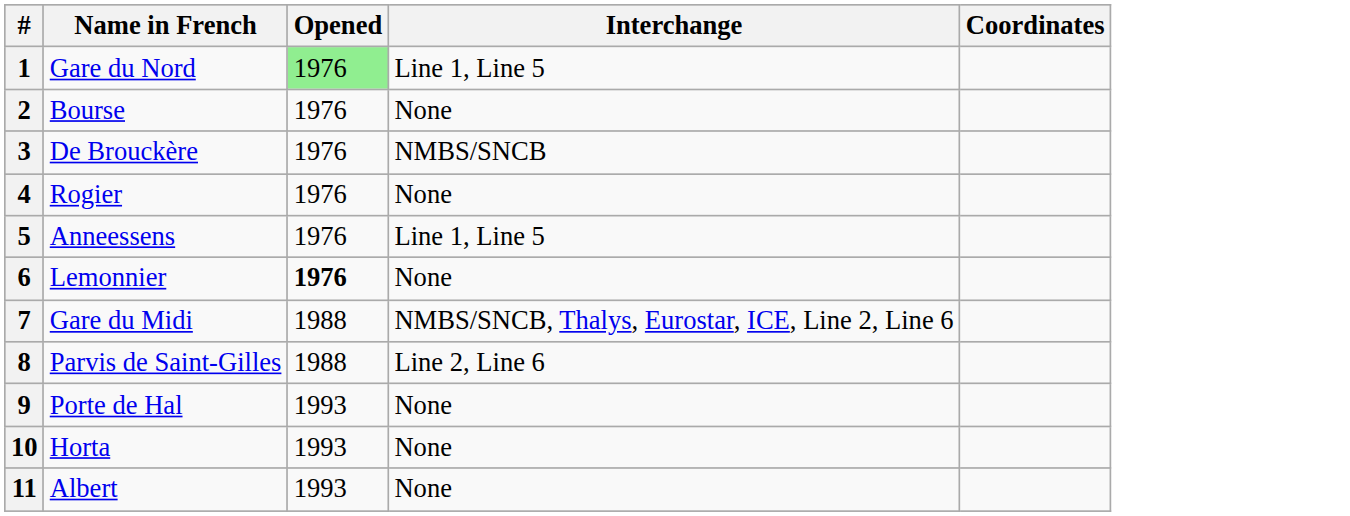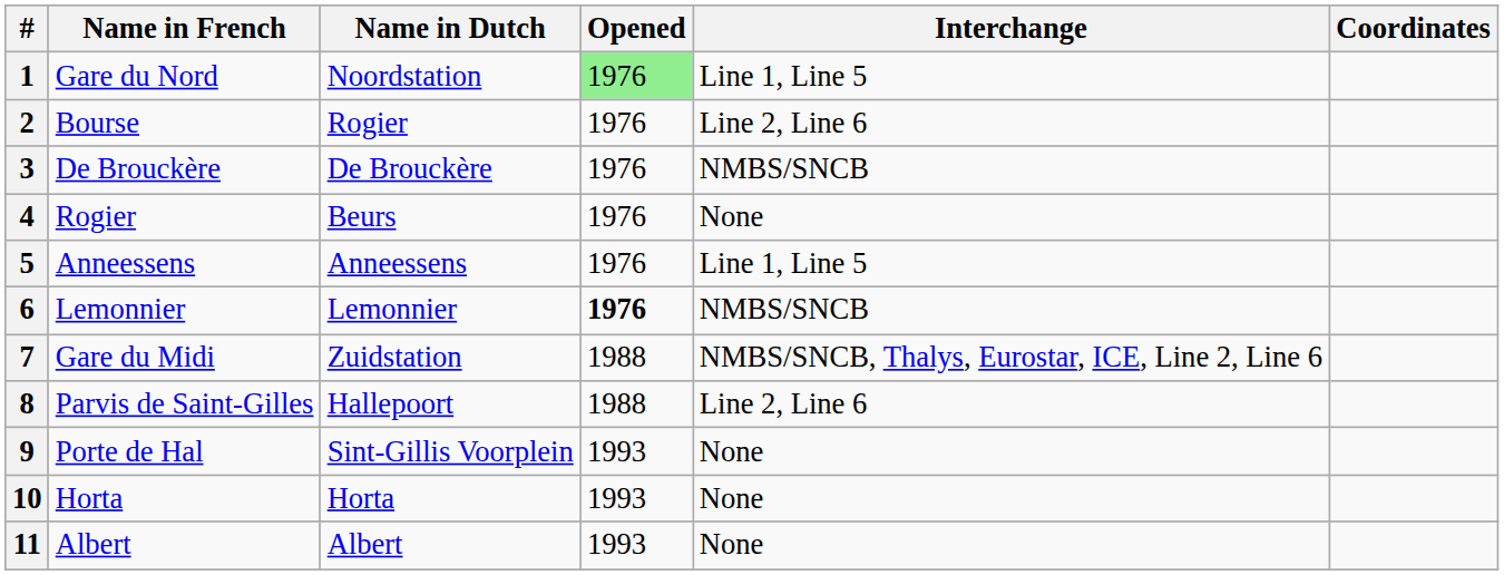+ column: Name in Dutch | Noordstation | Rogier | De Brouckère | Beurs | Anneessens | Lemonnier | Zuidstation | Hallepoort | Sint-Gillis Voorplein | Horta | Albert
2 | Interchange: None -> Line 2, Line 6
6 | Interchange: None -> NMBS/SNCB
